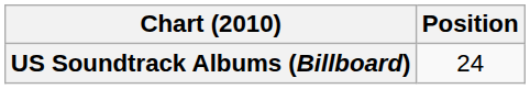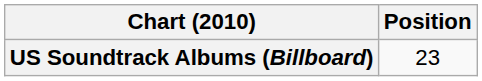US Soundtrack Albums (Billboard) | Position: 24 -> 23
